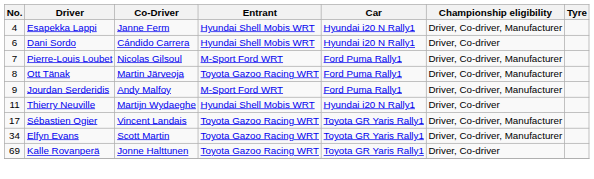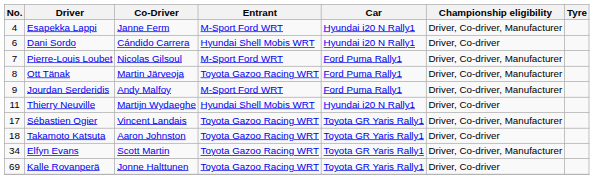Esapekka Lappi | Entrant: Hyundai Shell Mobis WRT -> M-Sport Ford WRT
+ row: 18 | Takamoto Katsuta | Aaron Johnston | Toyota Gazoo Racing WRT | Toyota GR Yaris Rally1 | Driver, Co-driver
